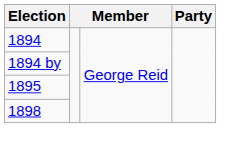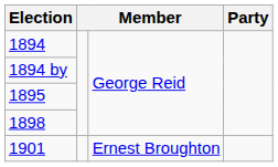+ row: 1901 | Ernest Broughton
